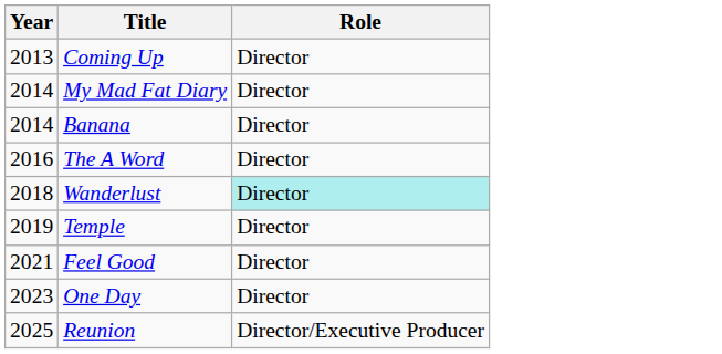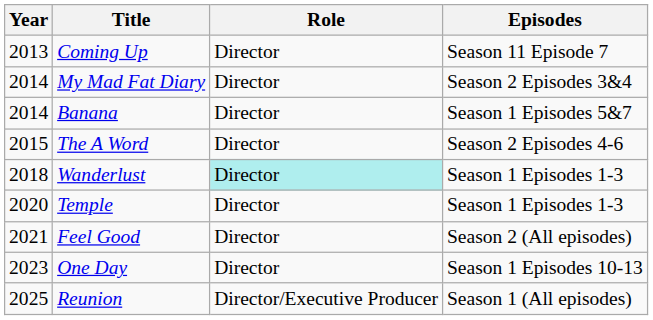+ column: Episodes | Season 11 Episode 7 | Season 2 Episodes 3&4 | Season 1 Episodes 5&7 | Season 2 Episodes 4-6 | Season 1 Episodes 1-3 | Season 1 Episodes 1-3 | Season 2 (All episodes) | Season 1 Episodes 10-13 | Season 1 (All episodes)
The A Word | Year: 2016 -> 2015
Temple | Year: 2019 -> 2020
